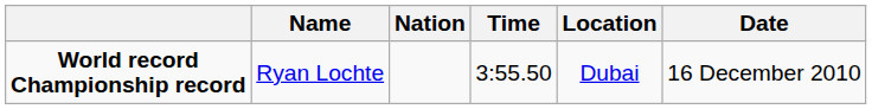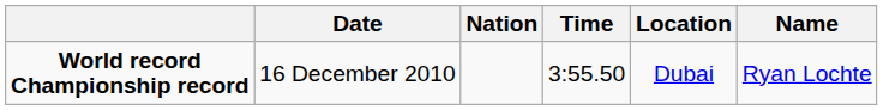columns swapped: Name <-> Date
